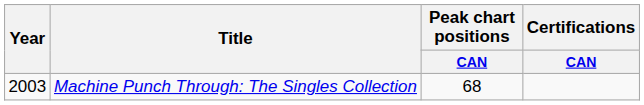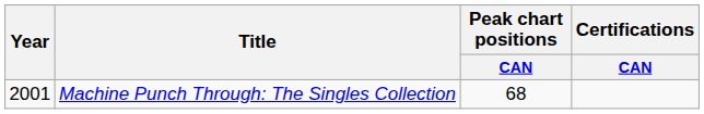Machine Punch Through: The Singles Collection | Year: 2003 -> 2001
